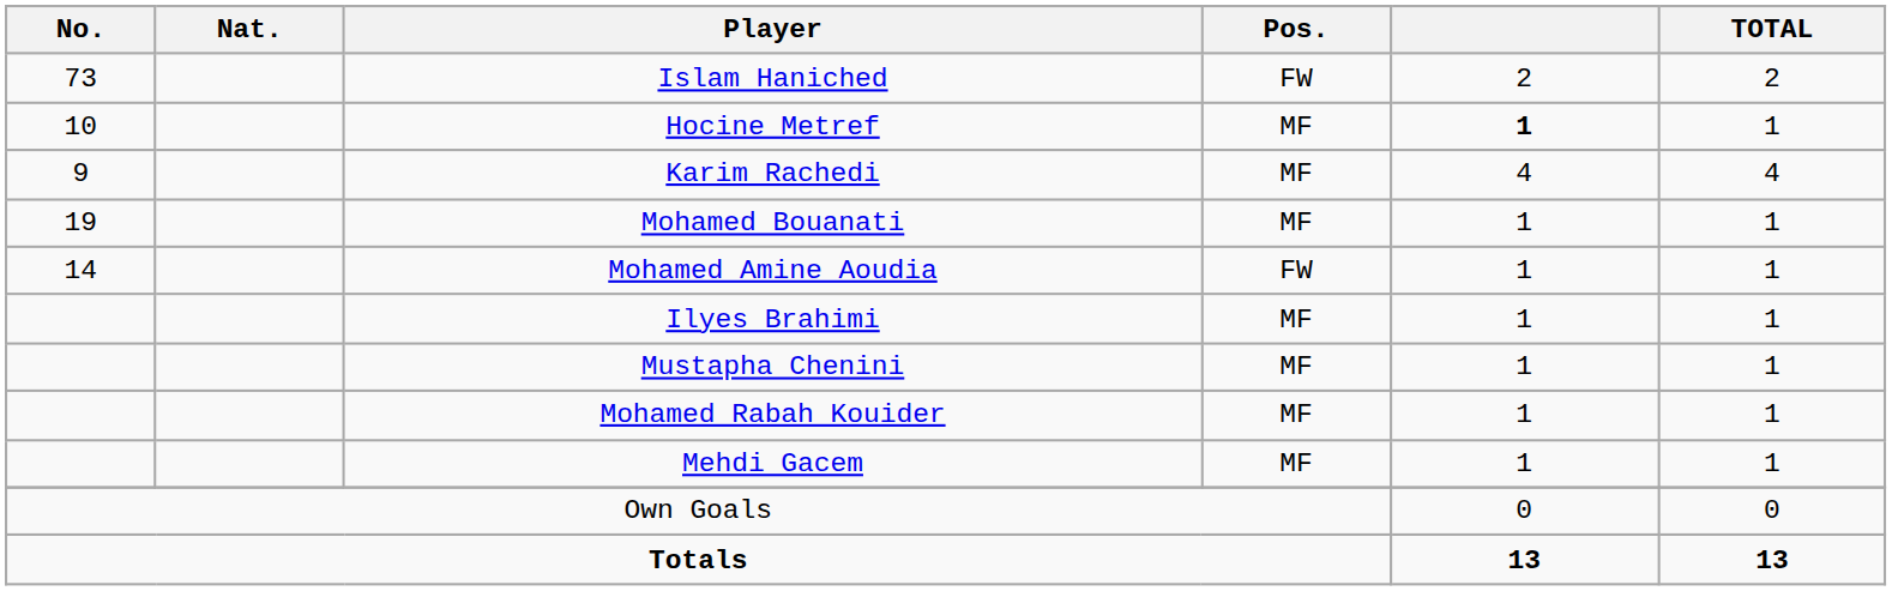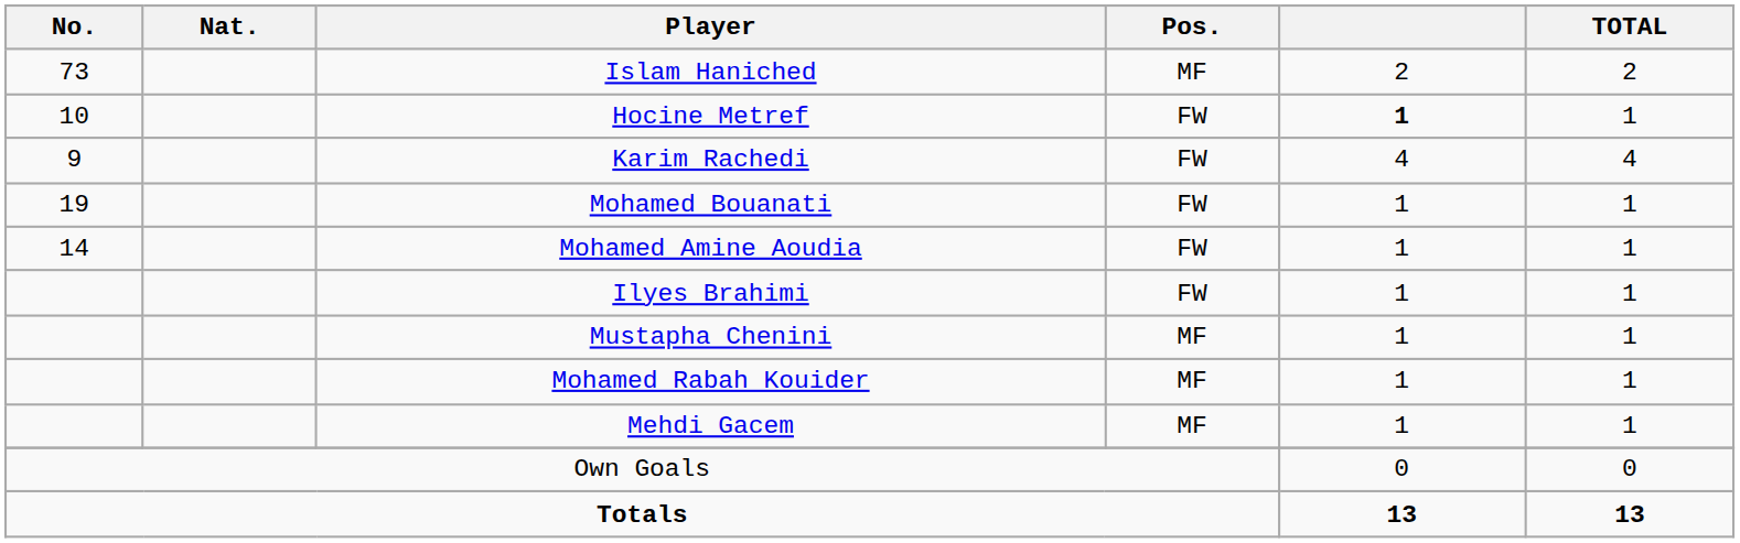Islam Haniched | Pos.: FW -> MF
Hocine Metref | Pos.: MF -> FW
Karim Rachedi | Pos.: MF -> FW
Mohamed Bouanati | Pos.: MF -> FW
Ilyes Brahimi | Pos.: MF -> FW
